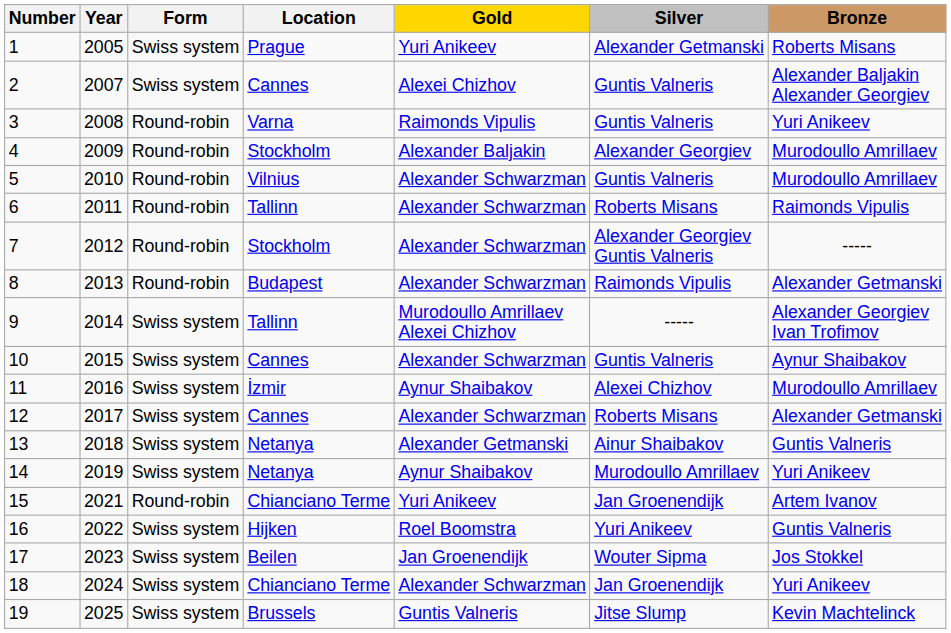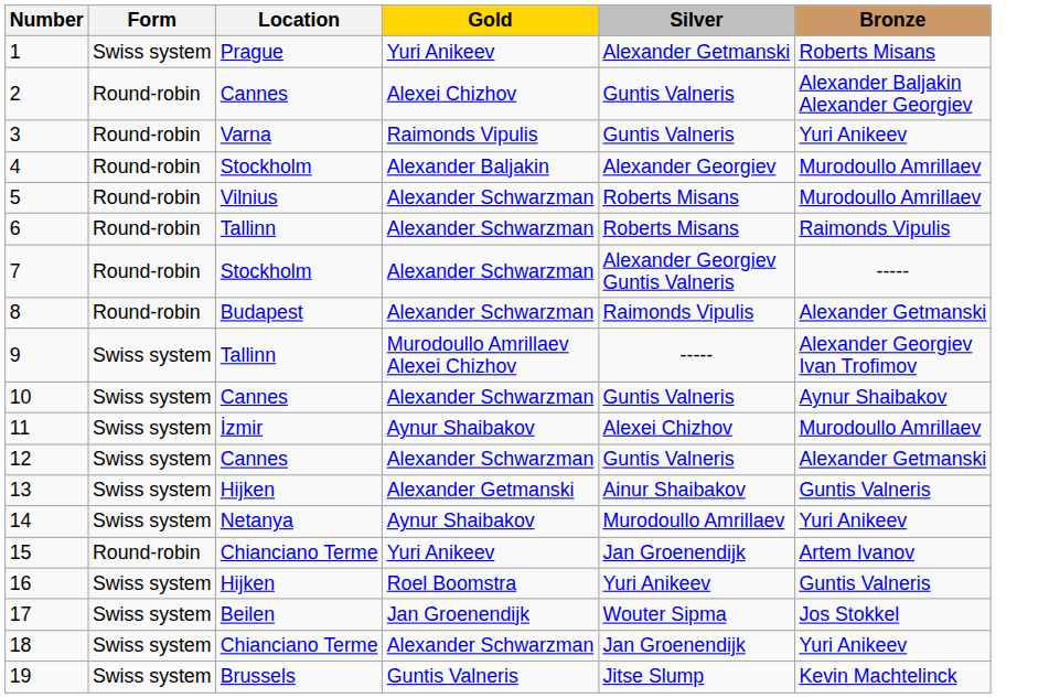- column: Year | 2005 | 2007 | 2008 | 2009 | 2010 | 2011 | 2012 | 2013 | 2014 | 2015 | 2016 | 2017 | 2018 | 2019 | 2021 | 2022 | 2023 | 2024 | 2025
2 | Form: Swiss system -> Round-robin
5 | Silver: Guntis Valneris -> Roberts Misans
12 | Silver: Roberts Misans -> Guntis Valneris
13 | Location: Netanya -> Hijken
